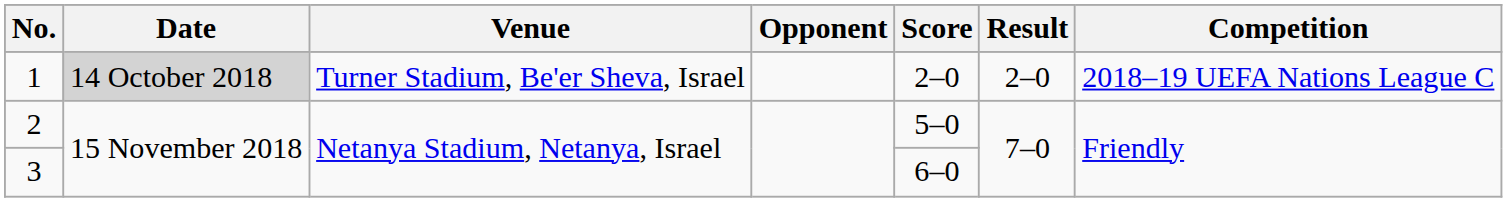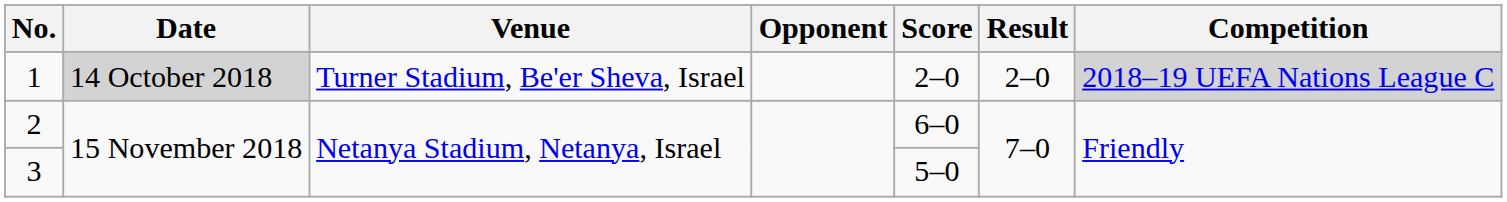1 | Competition: no background -> lightgrey background
2 | Score: 5–0 -> 6–0
3 | Score: 6–0 -> 5–0
